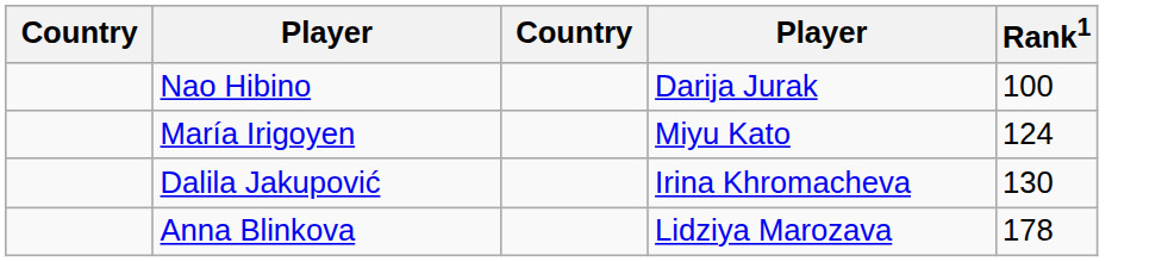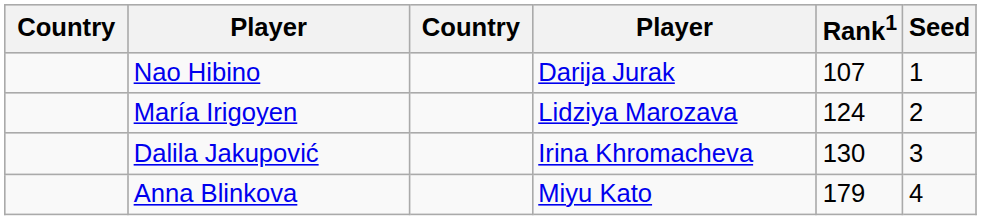+ column: Seed | 1 | 2 | 3 | 4
Nao Hibino | Rank1: 100 -> 107
María Irigoyen | column 4: Miyu Kato -> Lidziya Marozava
Anna Blinkova | column 4: Lidziya Marozava -> Miyu Kato
Anna Blinkova | Rank1: 178 -> 179
